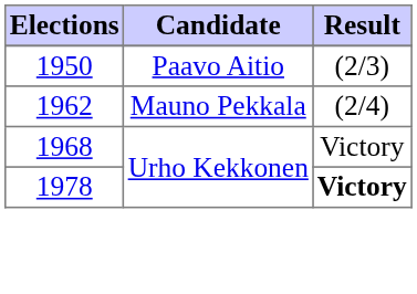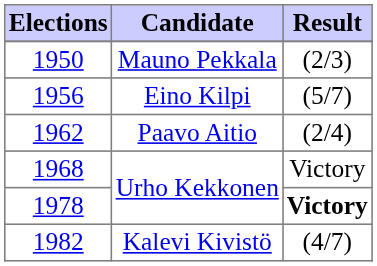1950 | Candidate: Paavo Aitio -> Mauno Pekkala
+ row: 1956 | Eino Kilpi | (5/7)
1962 | Candidate: Mauno Pekkala -> Paavo Aitio
+ row: 1982 | Kalevi Kivistö | (4/7)
